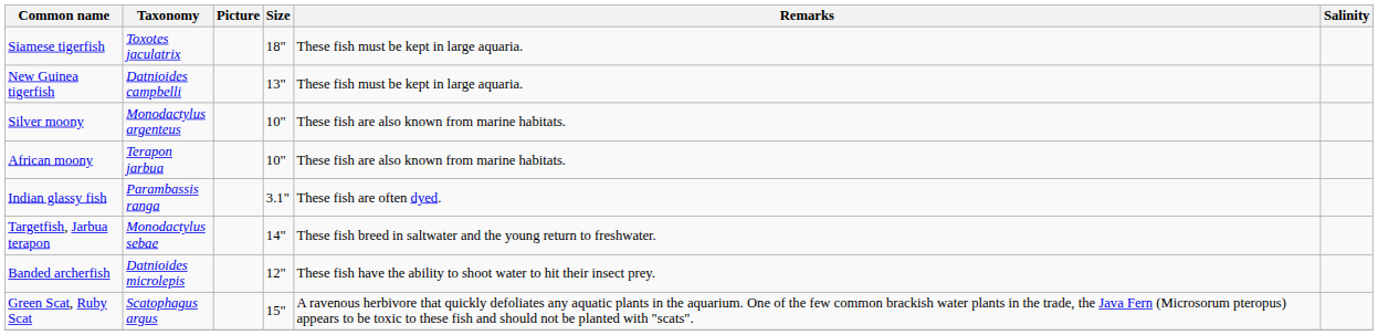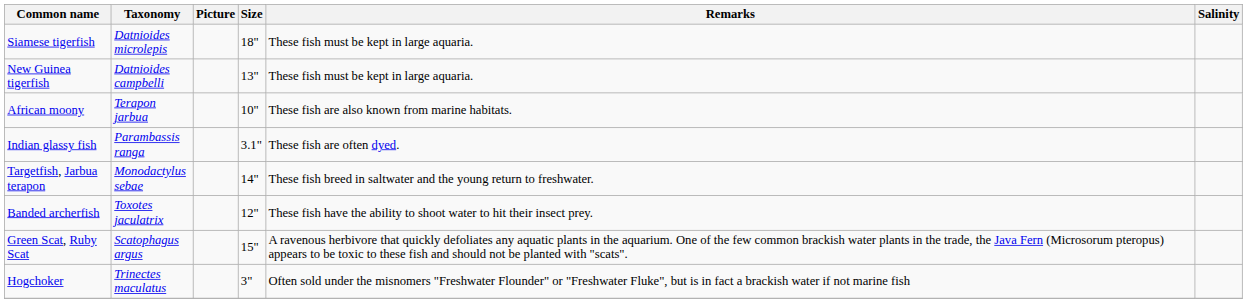Siamese tigerfish | Taxonomy: Toxotes jaculatrix -> Datnioides microlepis
- row: Silver moony | Monodactylus argenteus | 10" | These fish are also known from marine habitats.
Banded archerfish | Taxonomy: Datnioides microlepis -> Toxotes jaculatrix
+ row: Hogchoker | Trinectes maculatus | 3" | Often sold under the misnomers "Freshwater Flounder" or "Freshwater Fluke", but is in fact a brackish water if not marine fish
